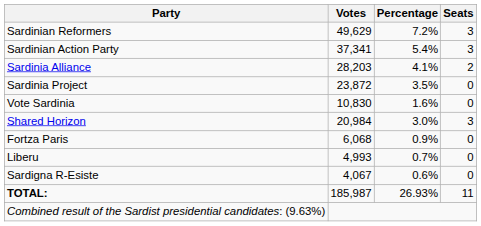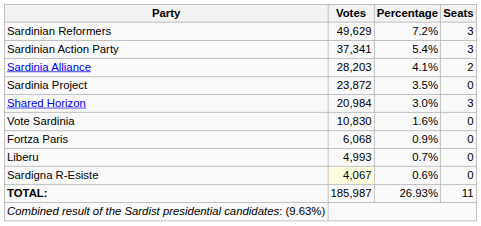rows swapped: Shared Horizon <-> Vote Sardinia
Sardigna R-Esiste | Votes: no background -> lightyellow background
